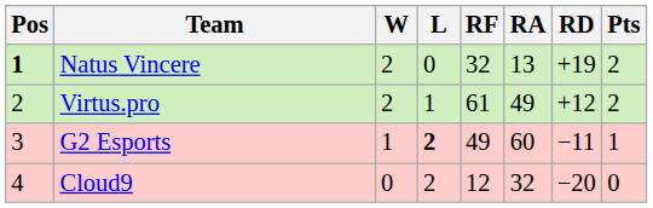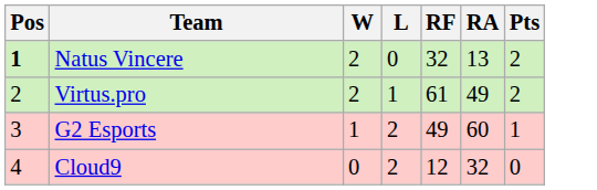- column: RD | +19 | +12 | −11 | −20
G2 Esports | L: bold -> normal
